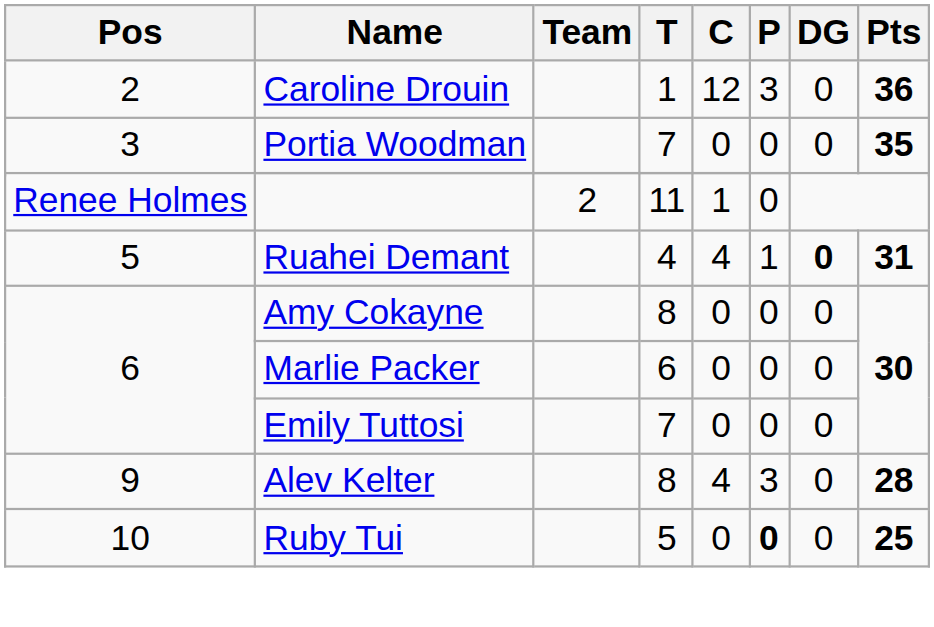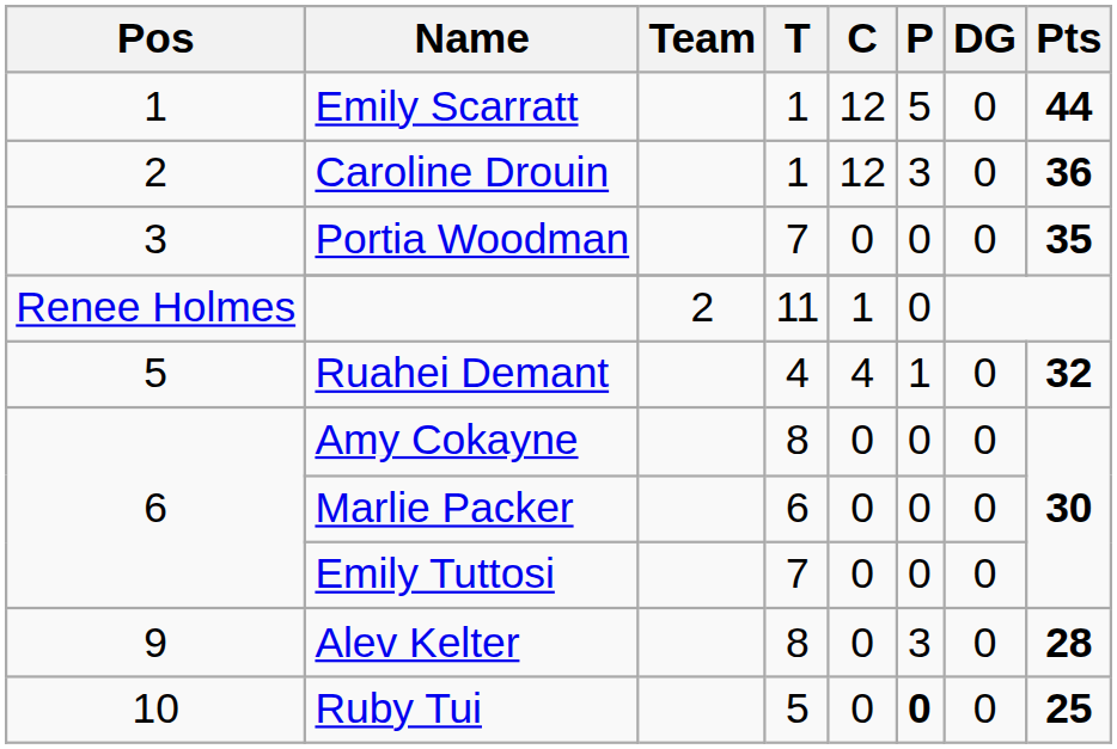+ row: 1 | Emily Scarratt | 1 | 12 | 5 | 0 | 44
Ruahei Demant | DG: bold -> normal
Ruahei Demant | Pts: 31 -> 32
Alev Kelter | C: 4 -> 0
